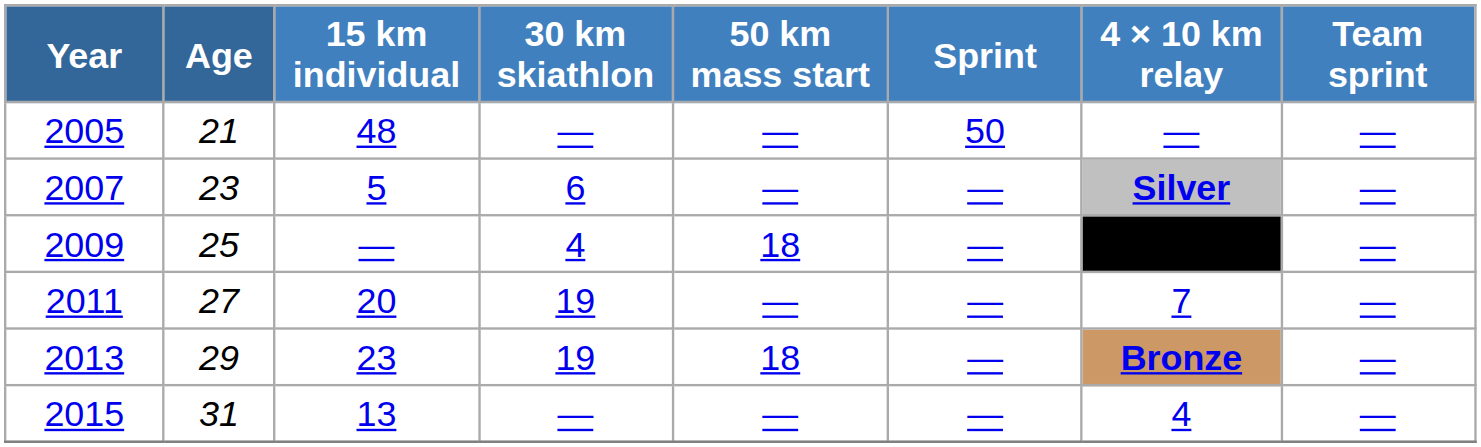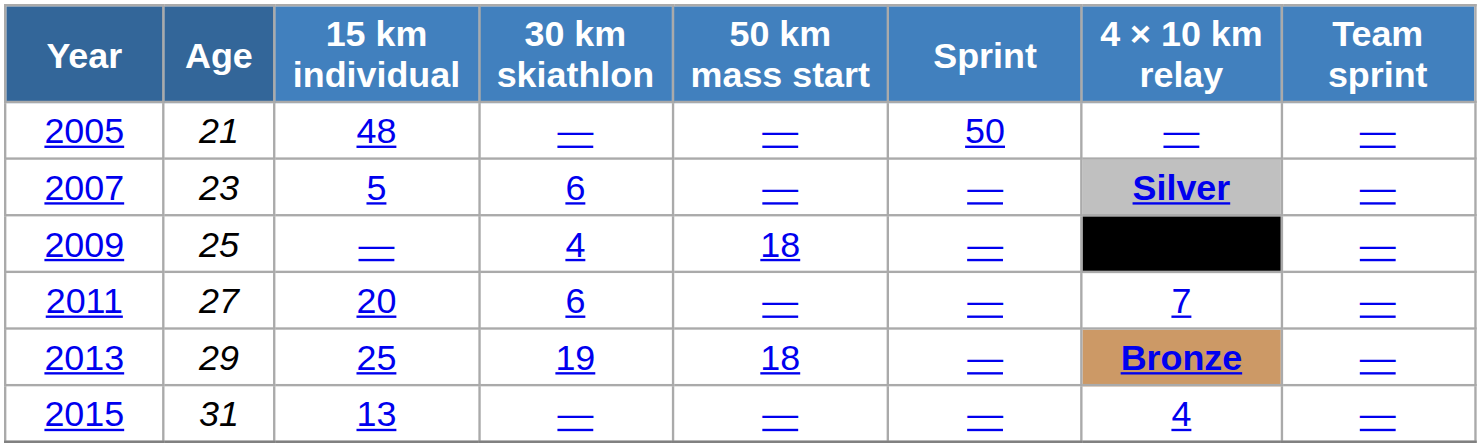2011 | 30 km skiathlon: 19 -> 6
2013 | 15 km individual: 23 -> 25
